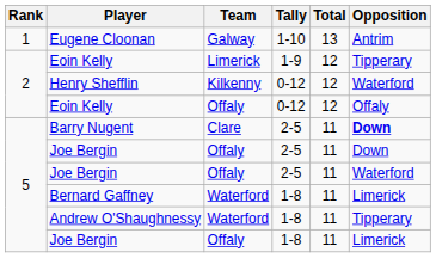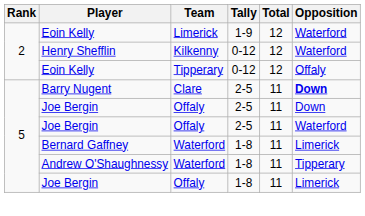- row: 1 | Eugene Cloonan | Galway | 1-10 | 13 | Antrim
Eoin Kelly / 1-9 | Opposition: Tipperary -> Waterford
Eoin Kelly / 0-12 | Team: Offaly -> Tipperary
